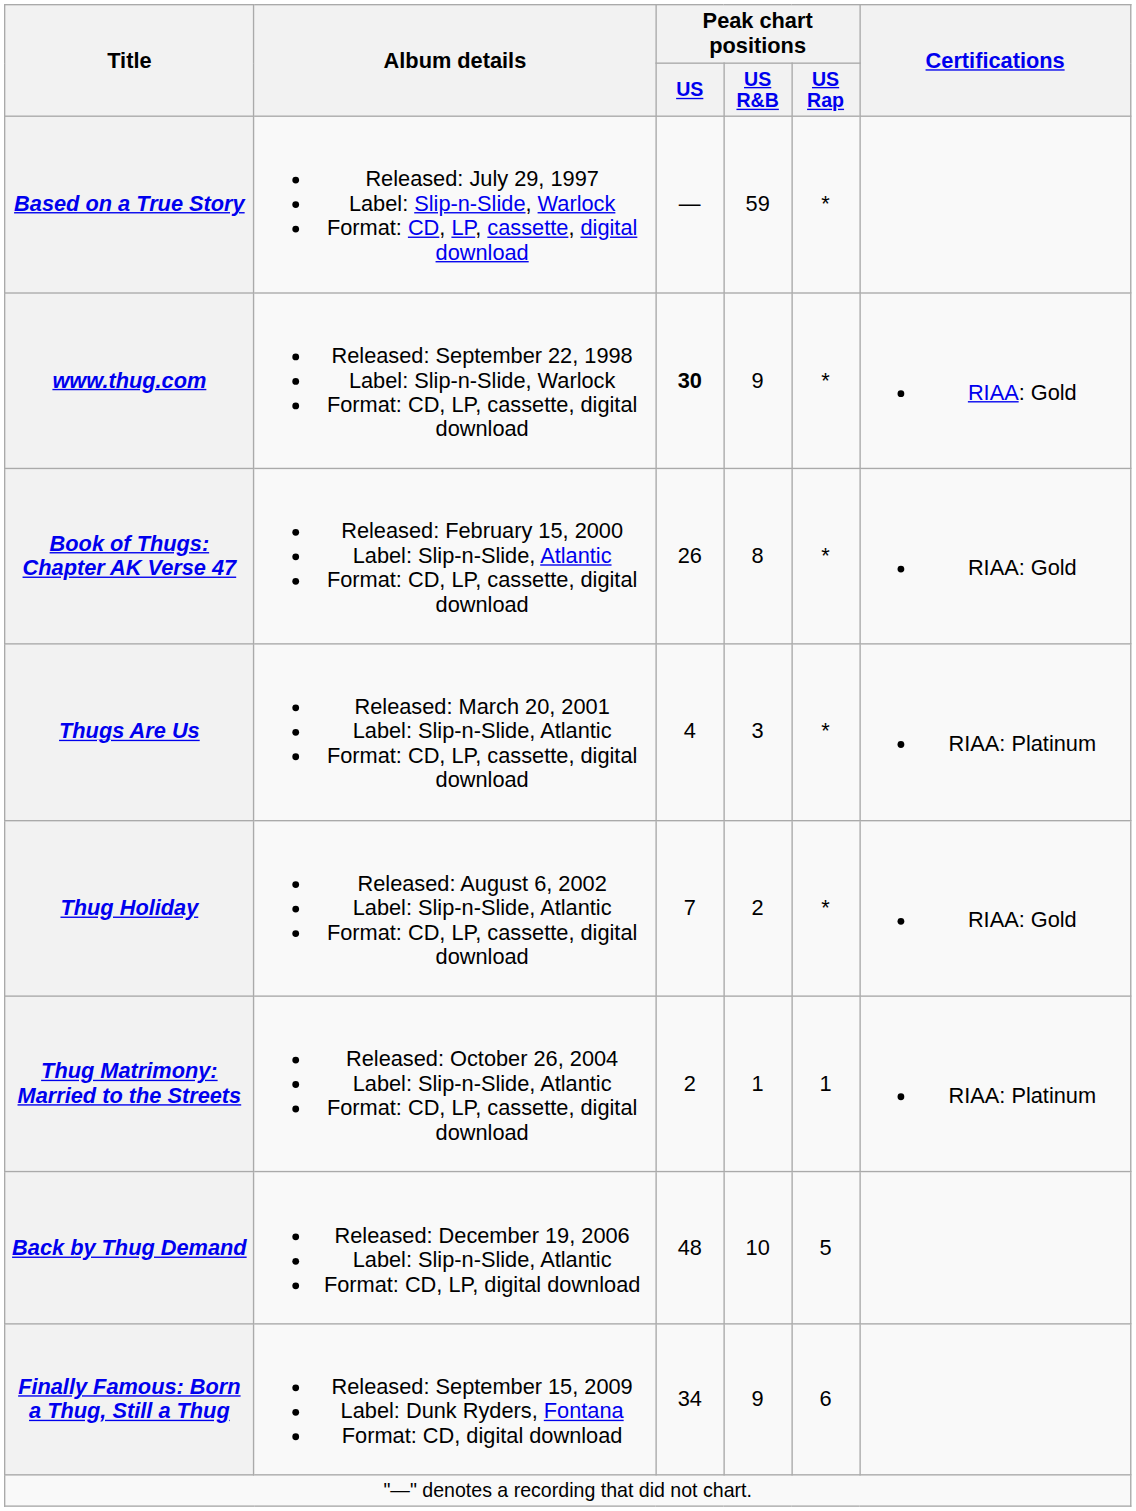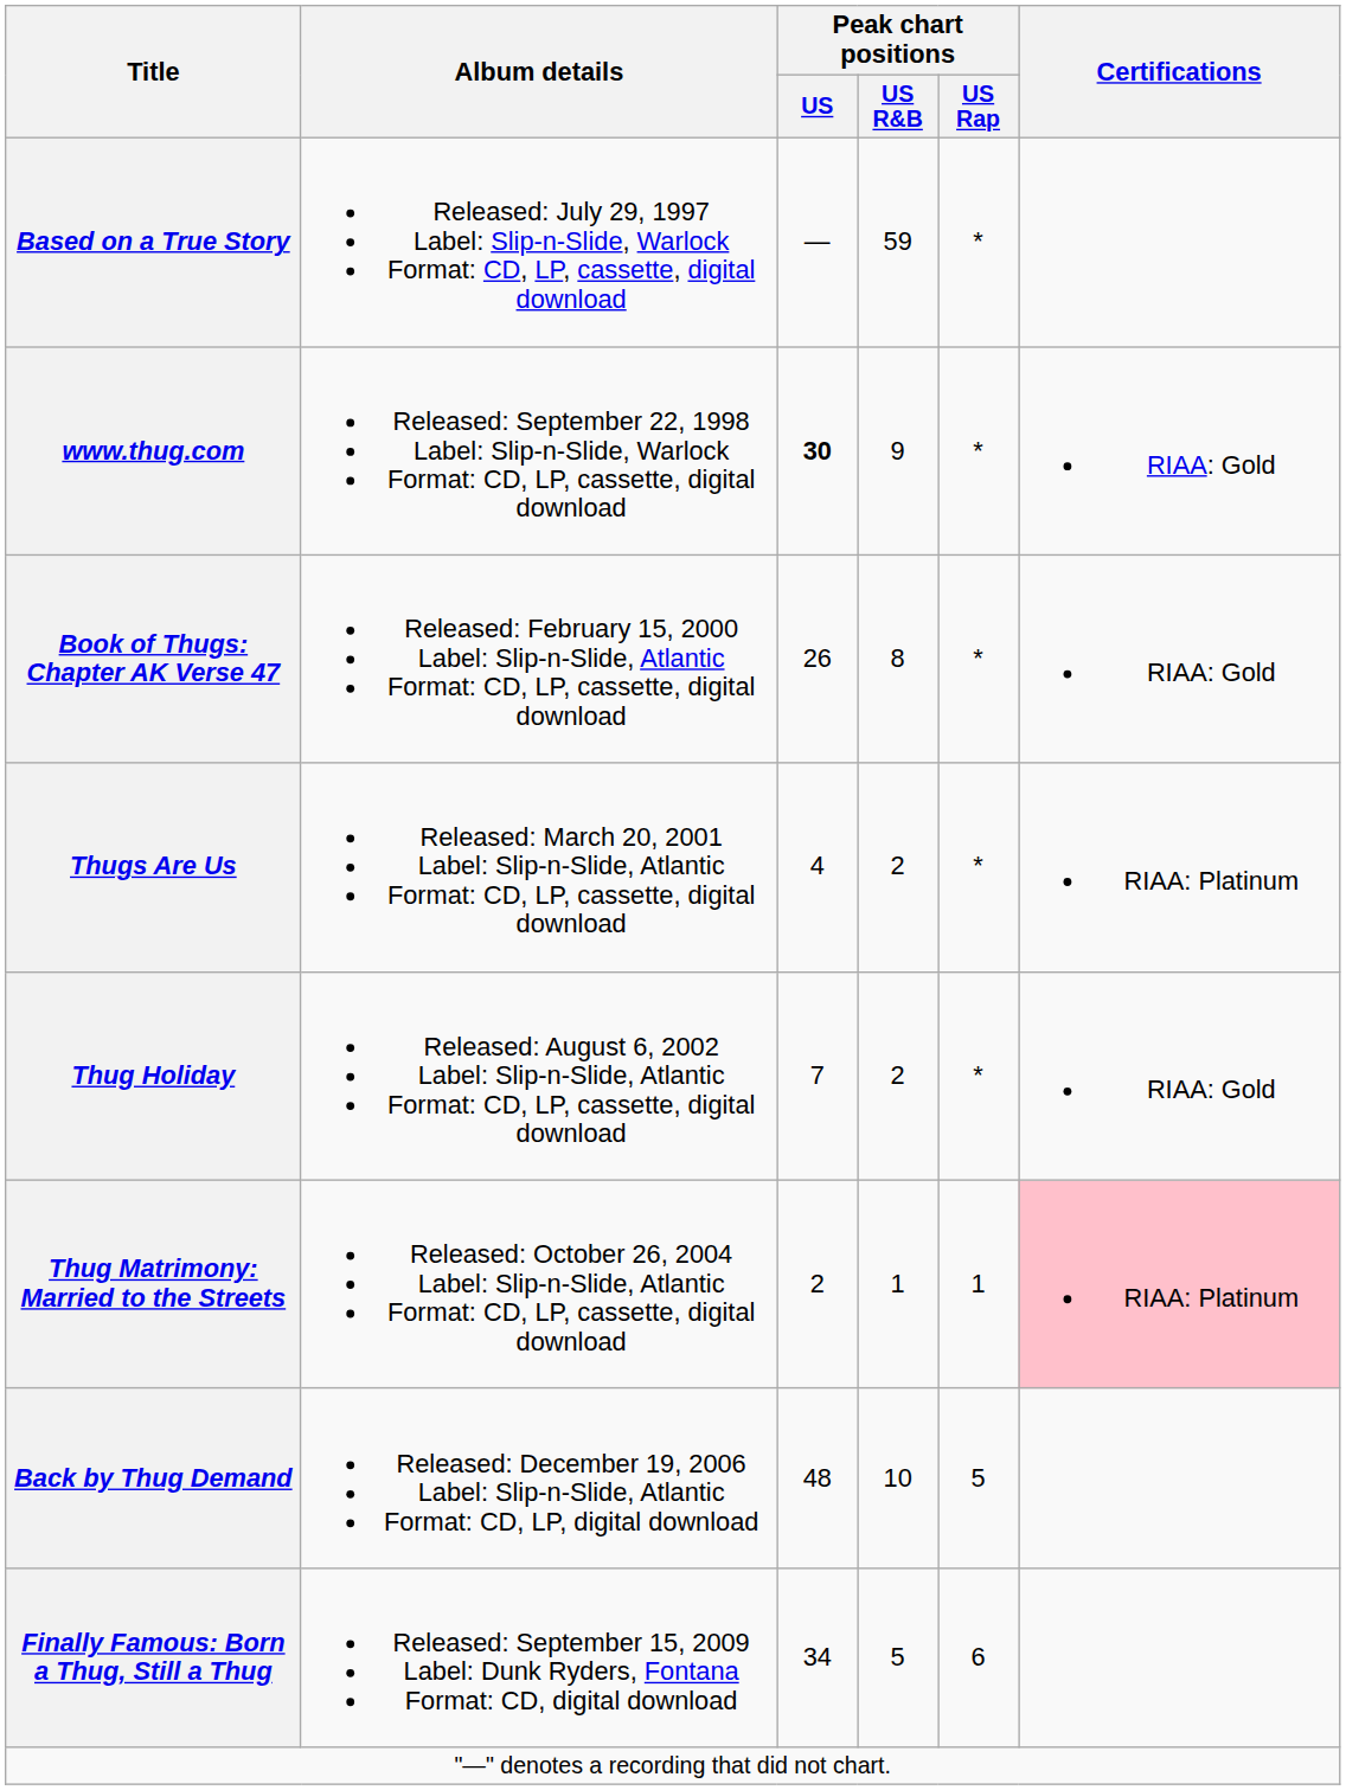Thugs Are Us | Peak chart positions / US R&B: 3 -> 2
Thug Matrimony: Married to the Streets | Certifications: no background -> pink background
Finally Famous: Born a Thug, Still a Thug | Peak chart positions / US R&B: 9 -> 5
